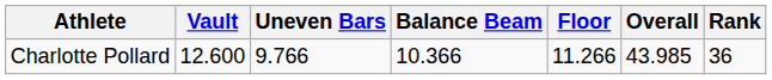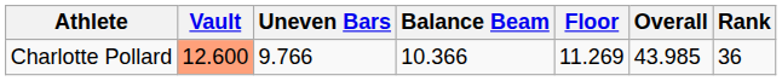Charlotte Pollard | Vault: no background -> lightsalmon background
Charlotte Pollard | Floor: 11.266 -> 11.269
